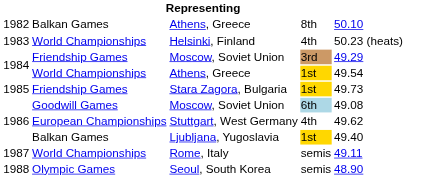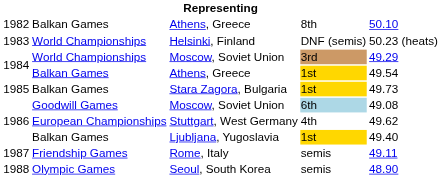Helsinki, Finland | column 4: 4th -> DNF (semis)
1984 / Moscow, Soviet Union | column 2: Friendship Games -> World Championships
1984 / Athens, Greece | column 2: World Championships -> Balkan Games
Stara Zagora, Bulgaria | column 2: Friendship Games -> Balkan Games
Rome, Italy | column 2: World Championships -> Friendship Games
